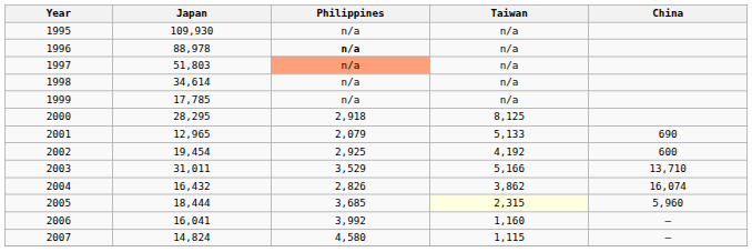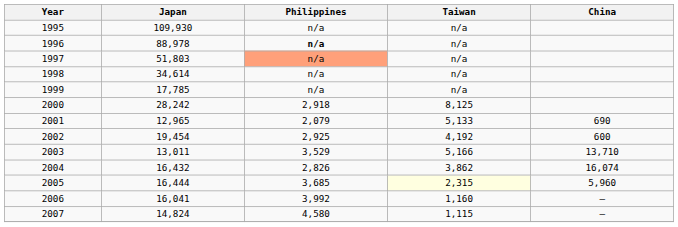2000 | Japan: 28,295 -> 28,242
2003 | Japan: 31,011 -> 13,011
2005 | Japan: 18,444 -> 16,444
